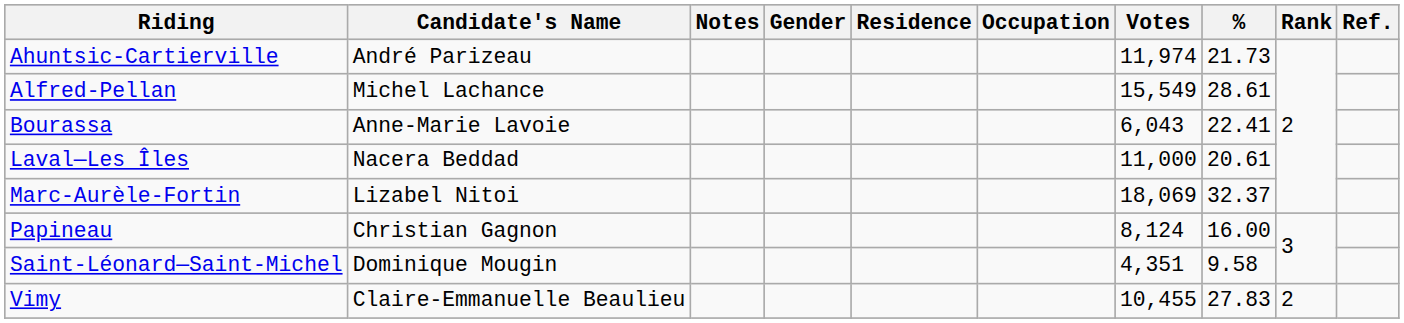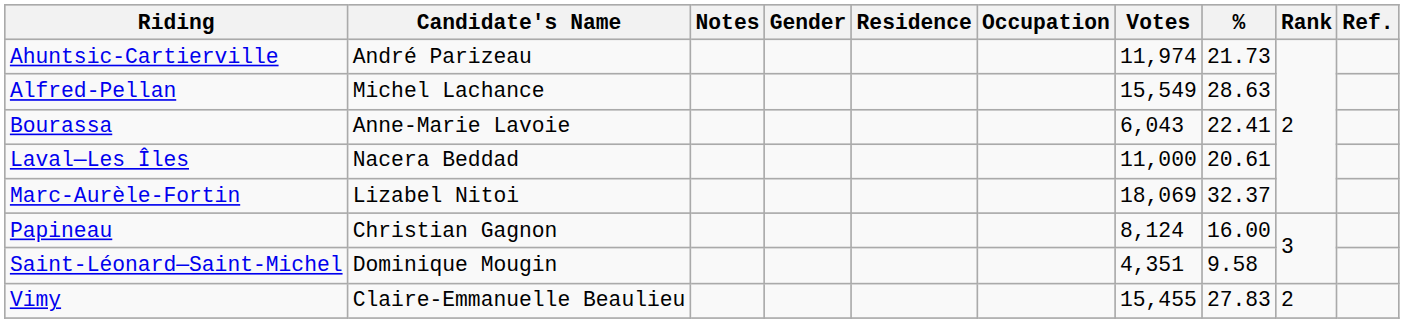Alfred-Pellan | %: 28.61 -> 28.63
Vimy | Votes: 10,455 -> 15,455
